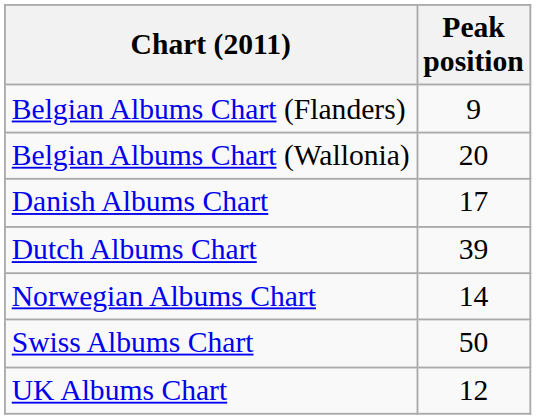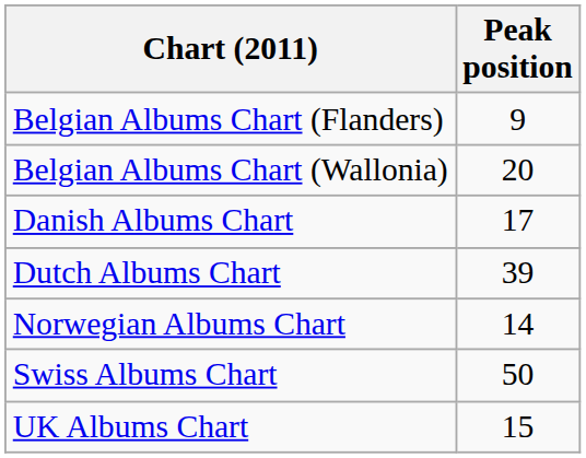UK Albums Chart | Peak position: 12 -> 15
